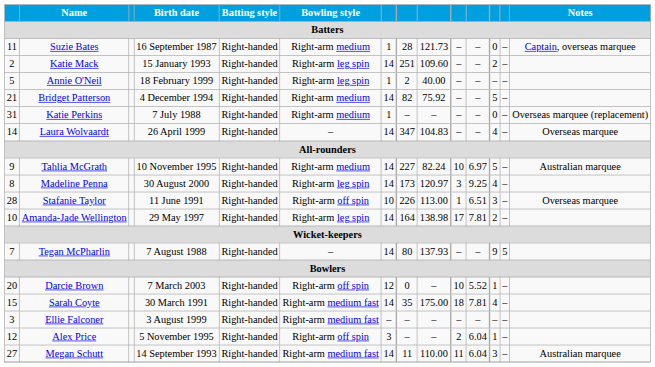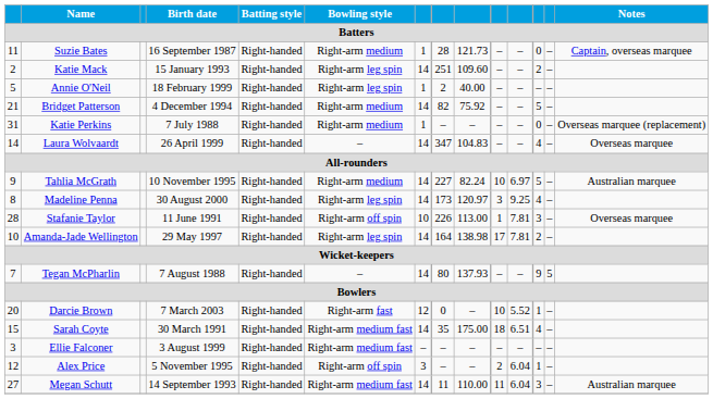Stafanie Taylor | column 11: 6.51 -> 7.81
Darcie Brown | Bowling style: Right-arm off spin -> Right-arm fast
Sarah Coyte | column 11: 7.81 -> 6.51
